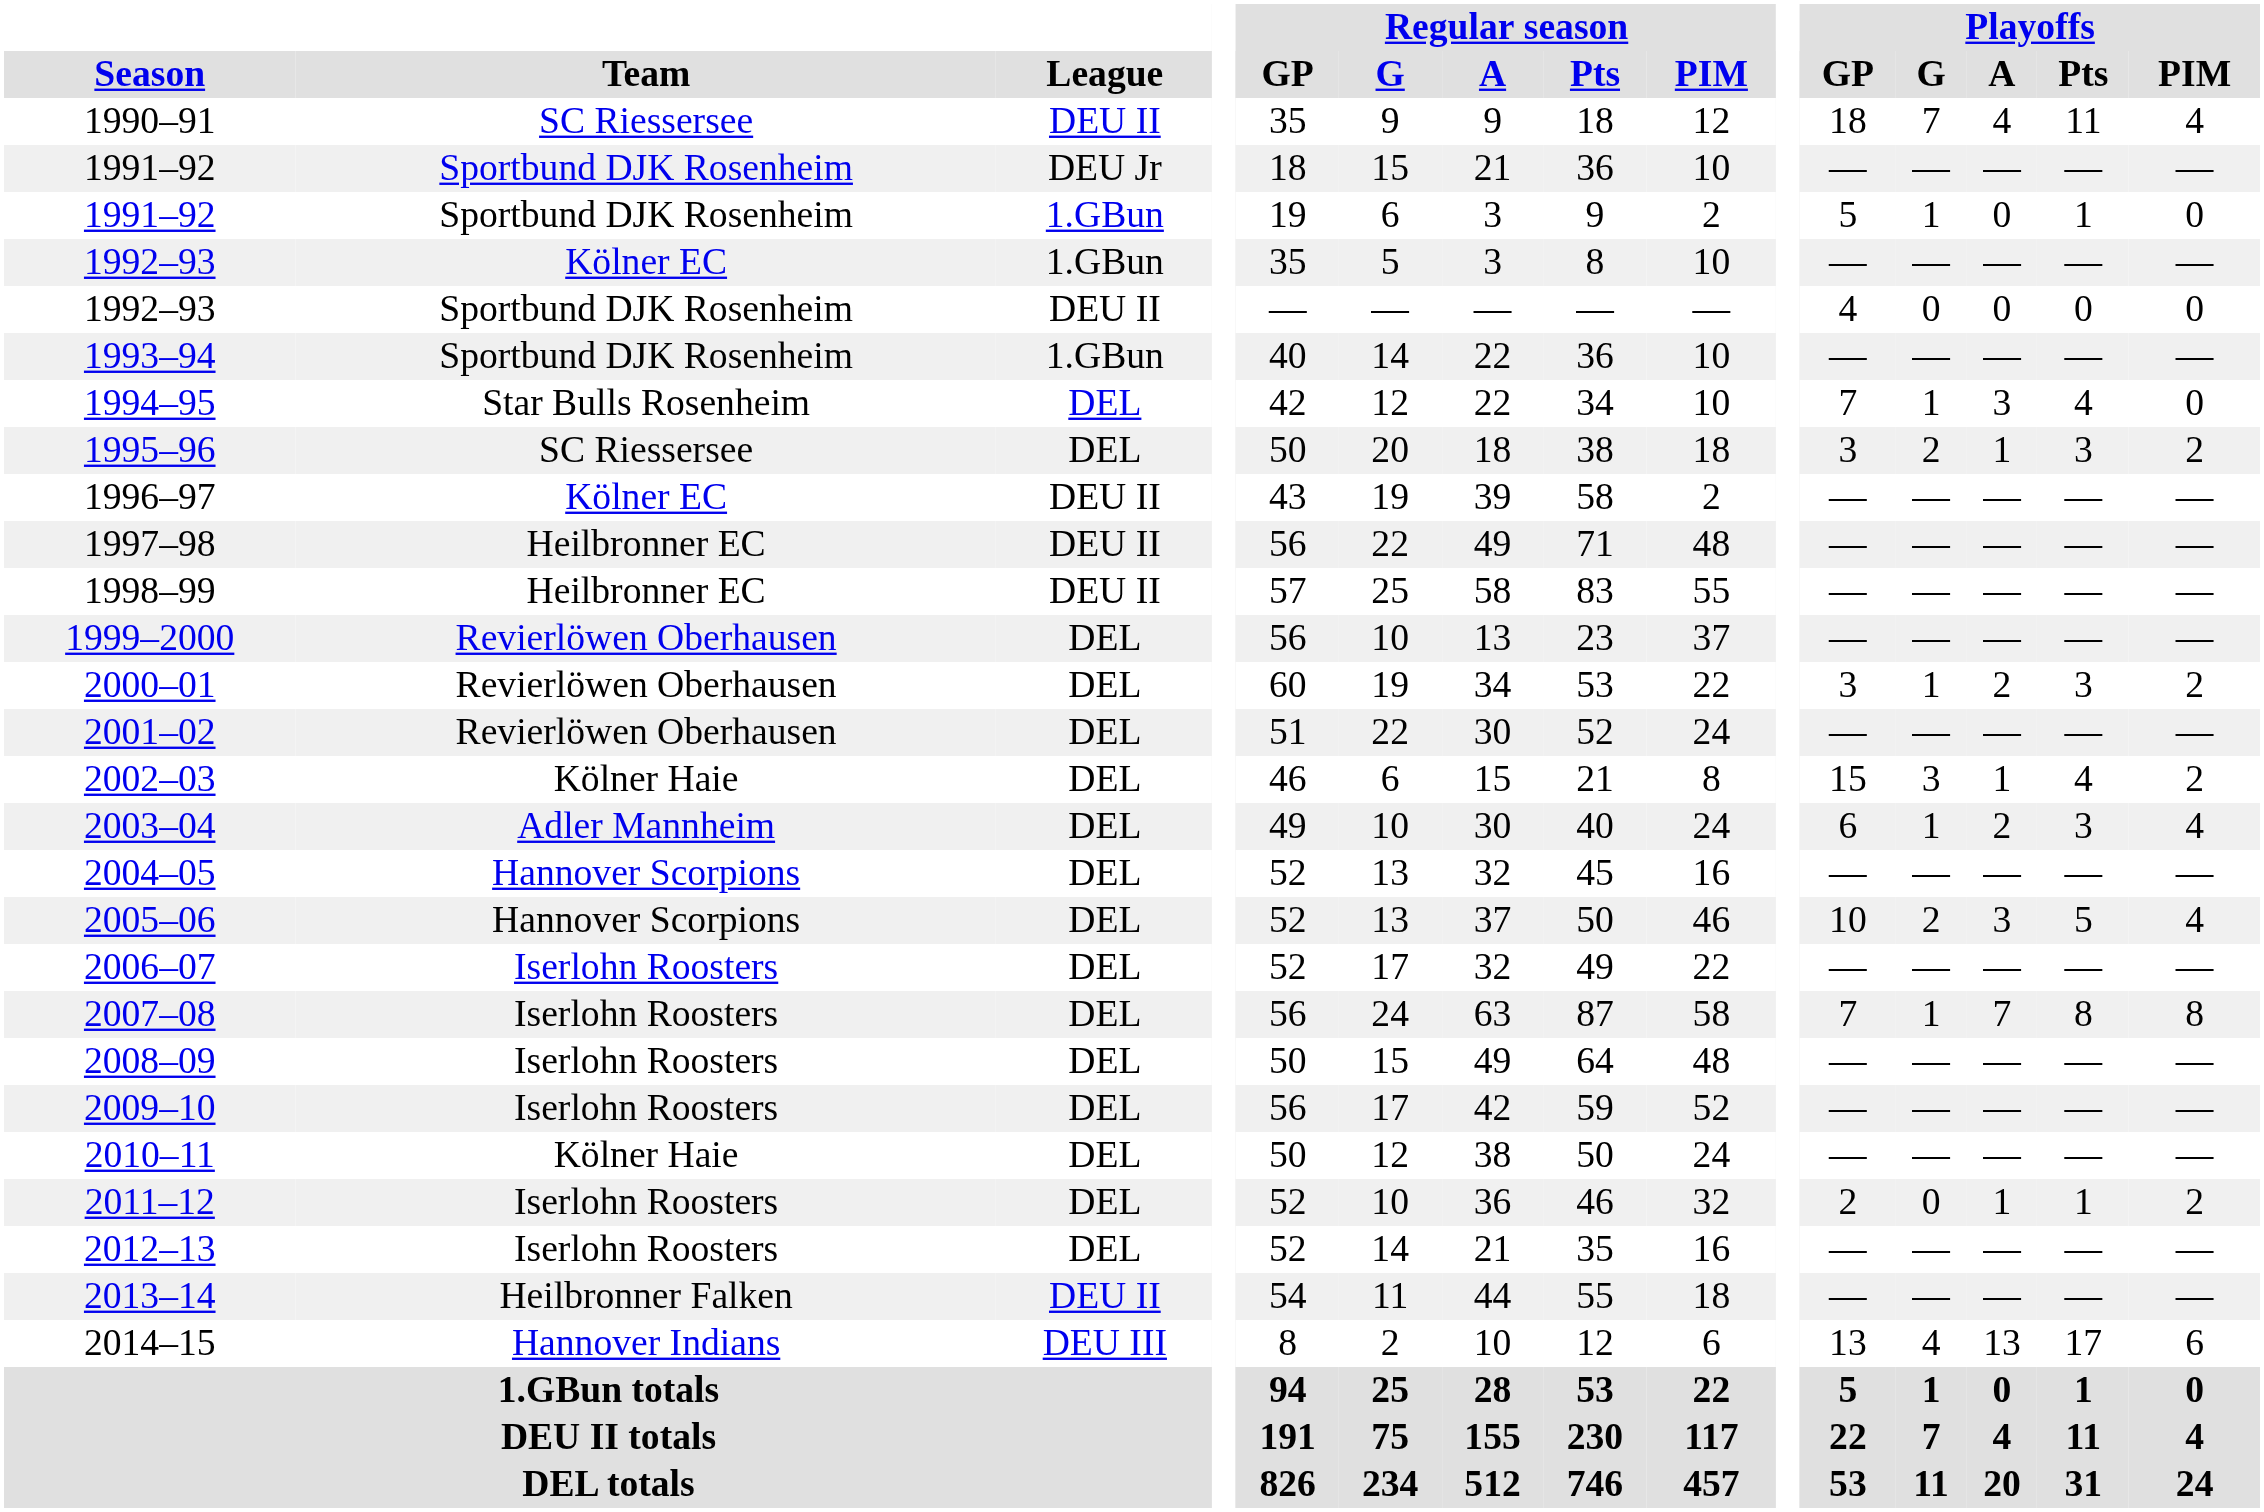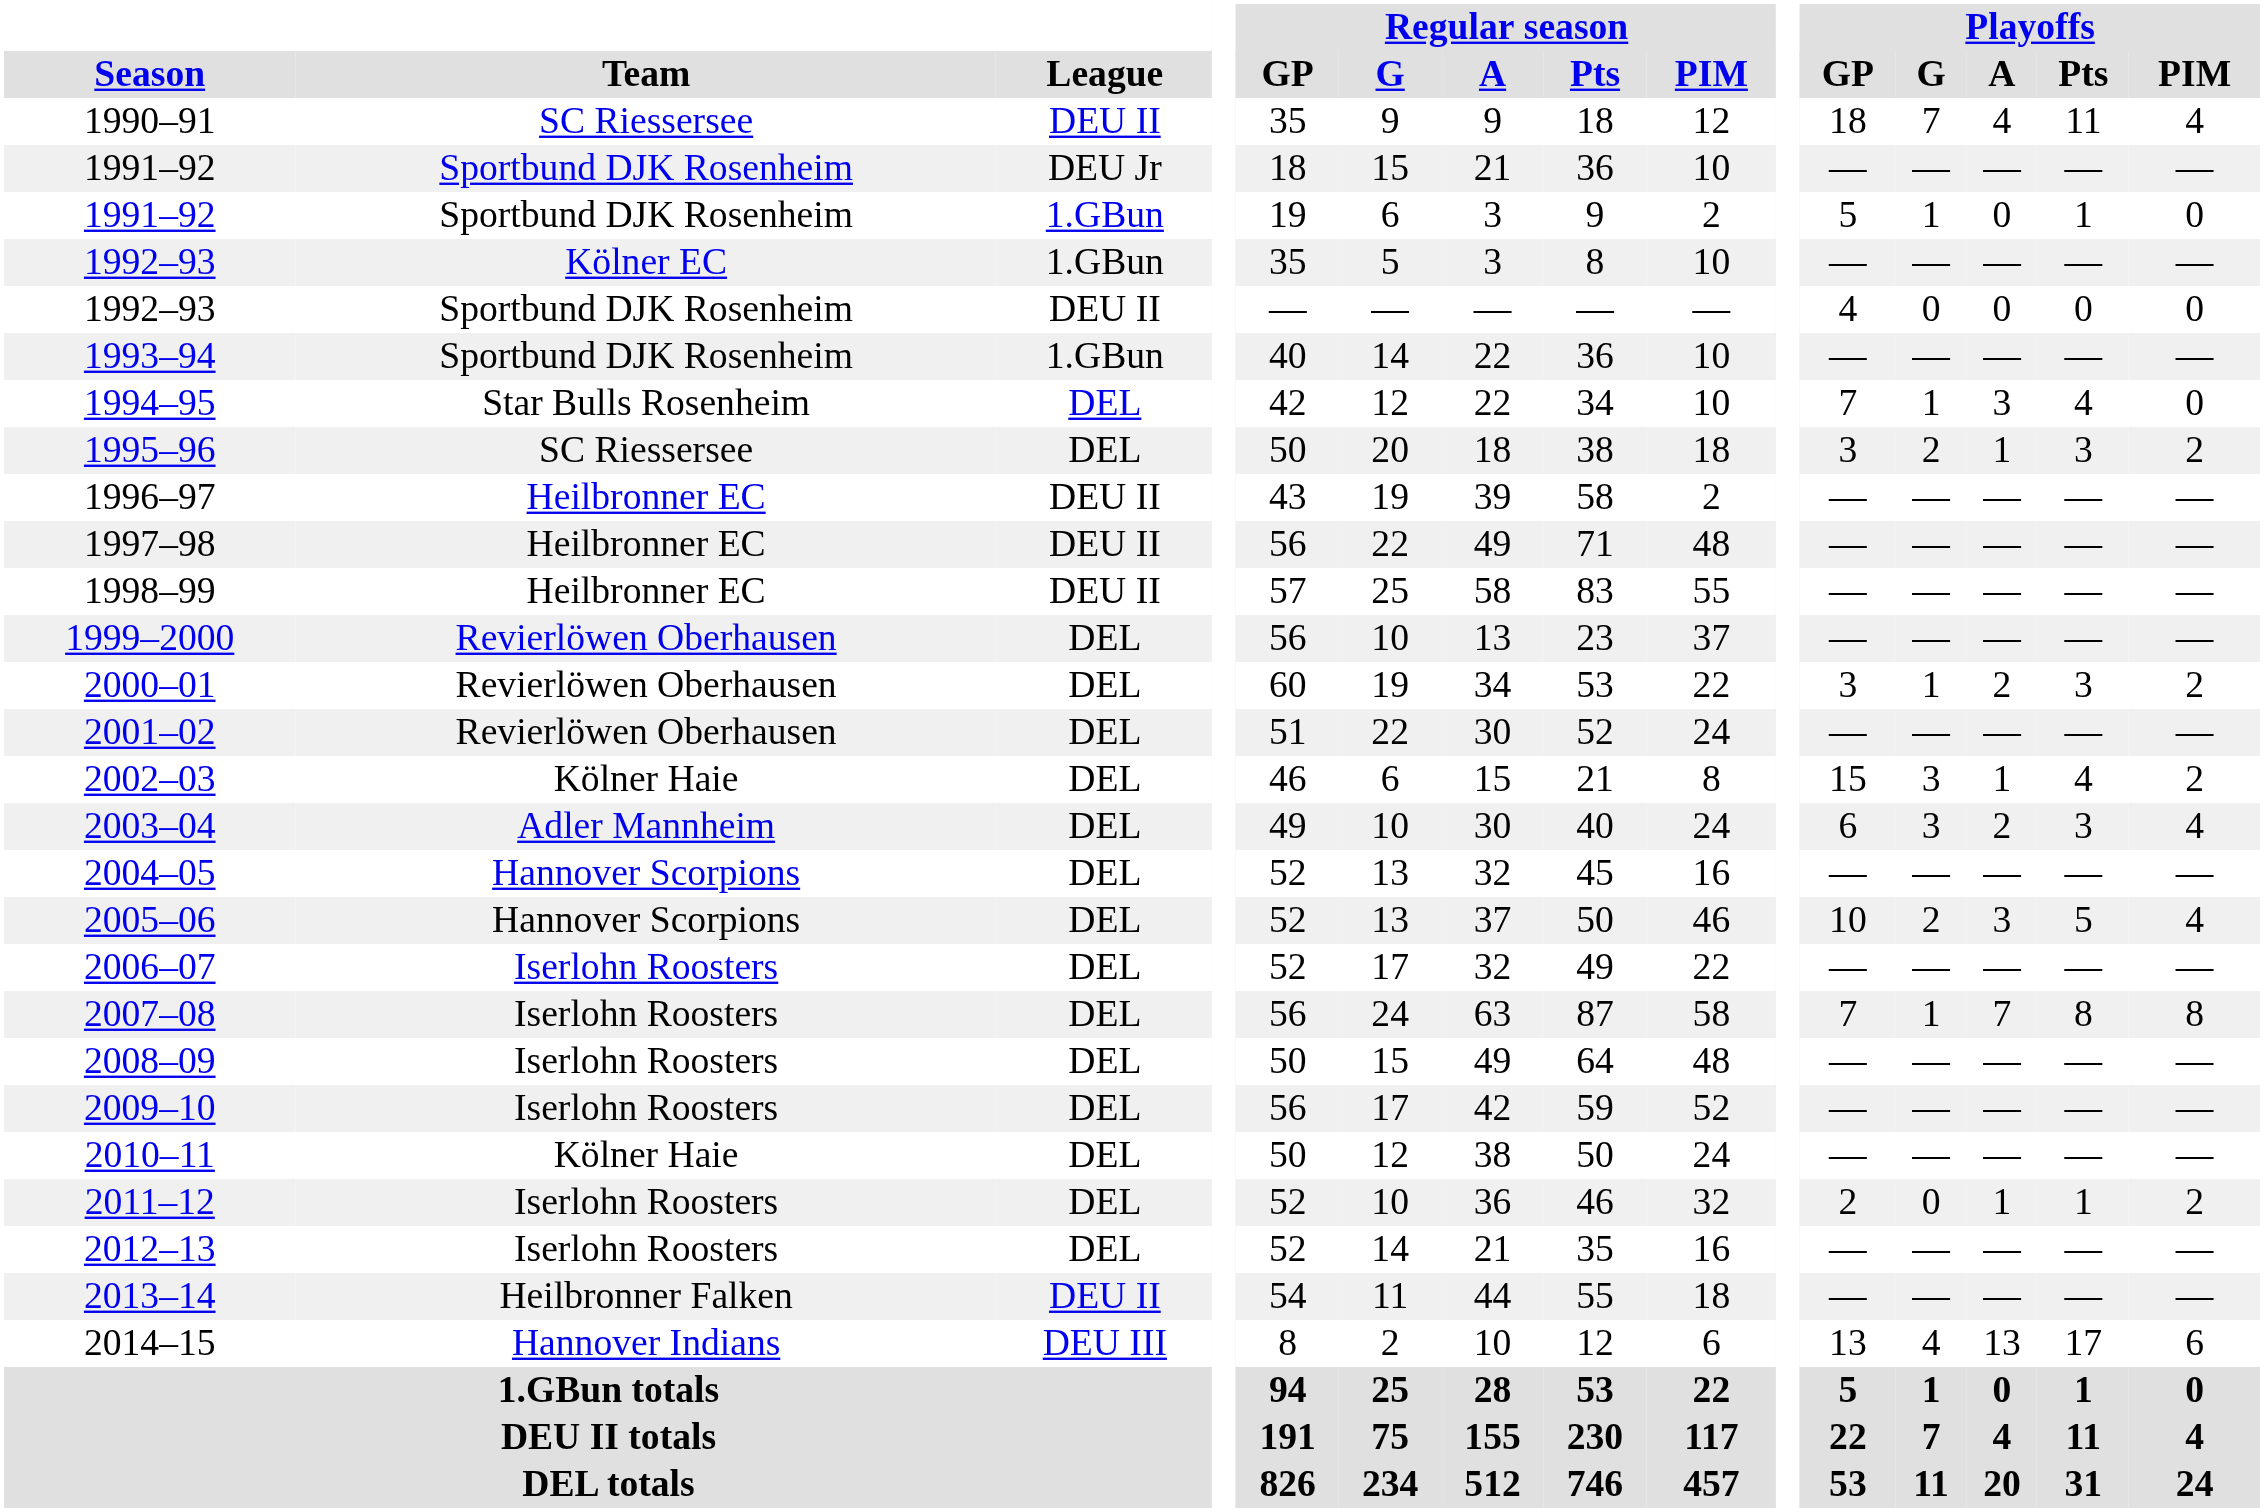1996–97 | Team: Kölner EC -> Heilbronner EC
2003–04 | Playoffs / G: 1 -> 3
